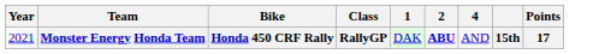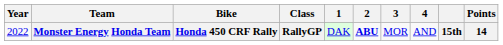+ column: 3 | MOR
Monster Energy Honda Team | Year: 2021 -> 2022
Monster Energy Honda Team | Points: 17 -> 14
